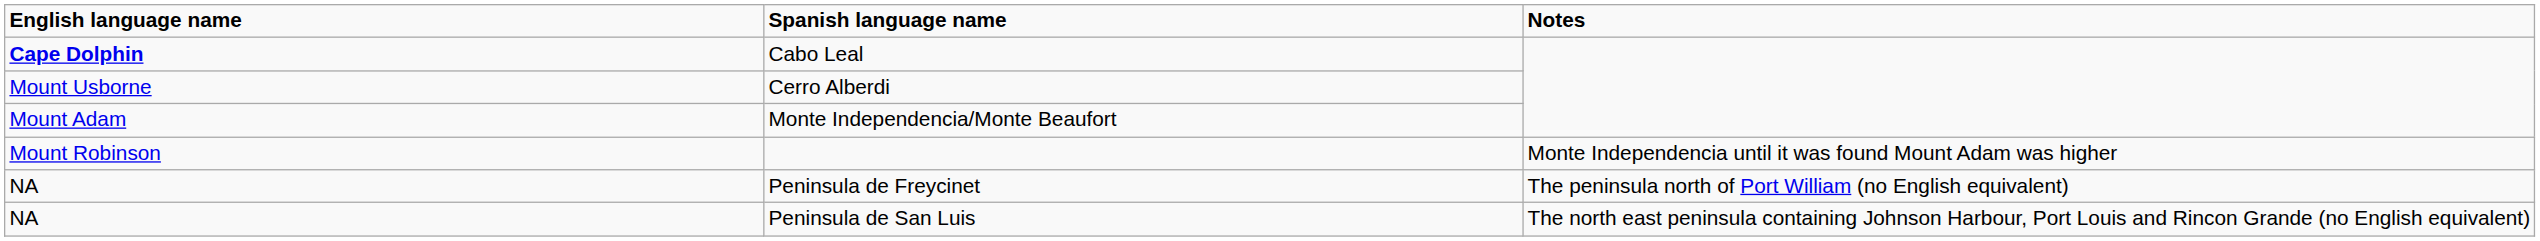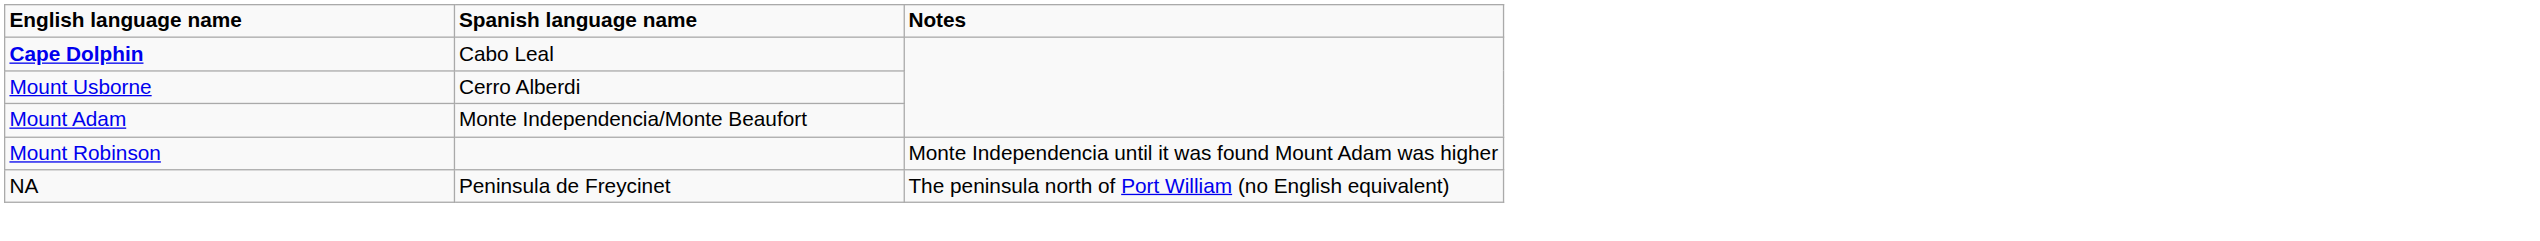- row: NA | Peninsula de San Luis | The north east peninsula containing Johnson Harbour, Port Louis and Rincon Grande (no English equivalent)
